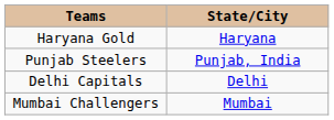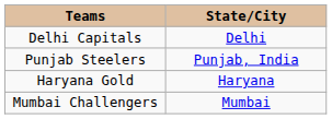rows swapped: Haryana Gold <-> Delhi Capitals
